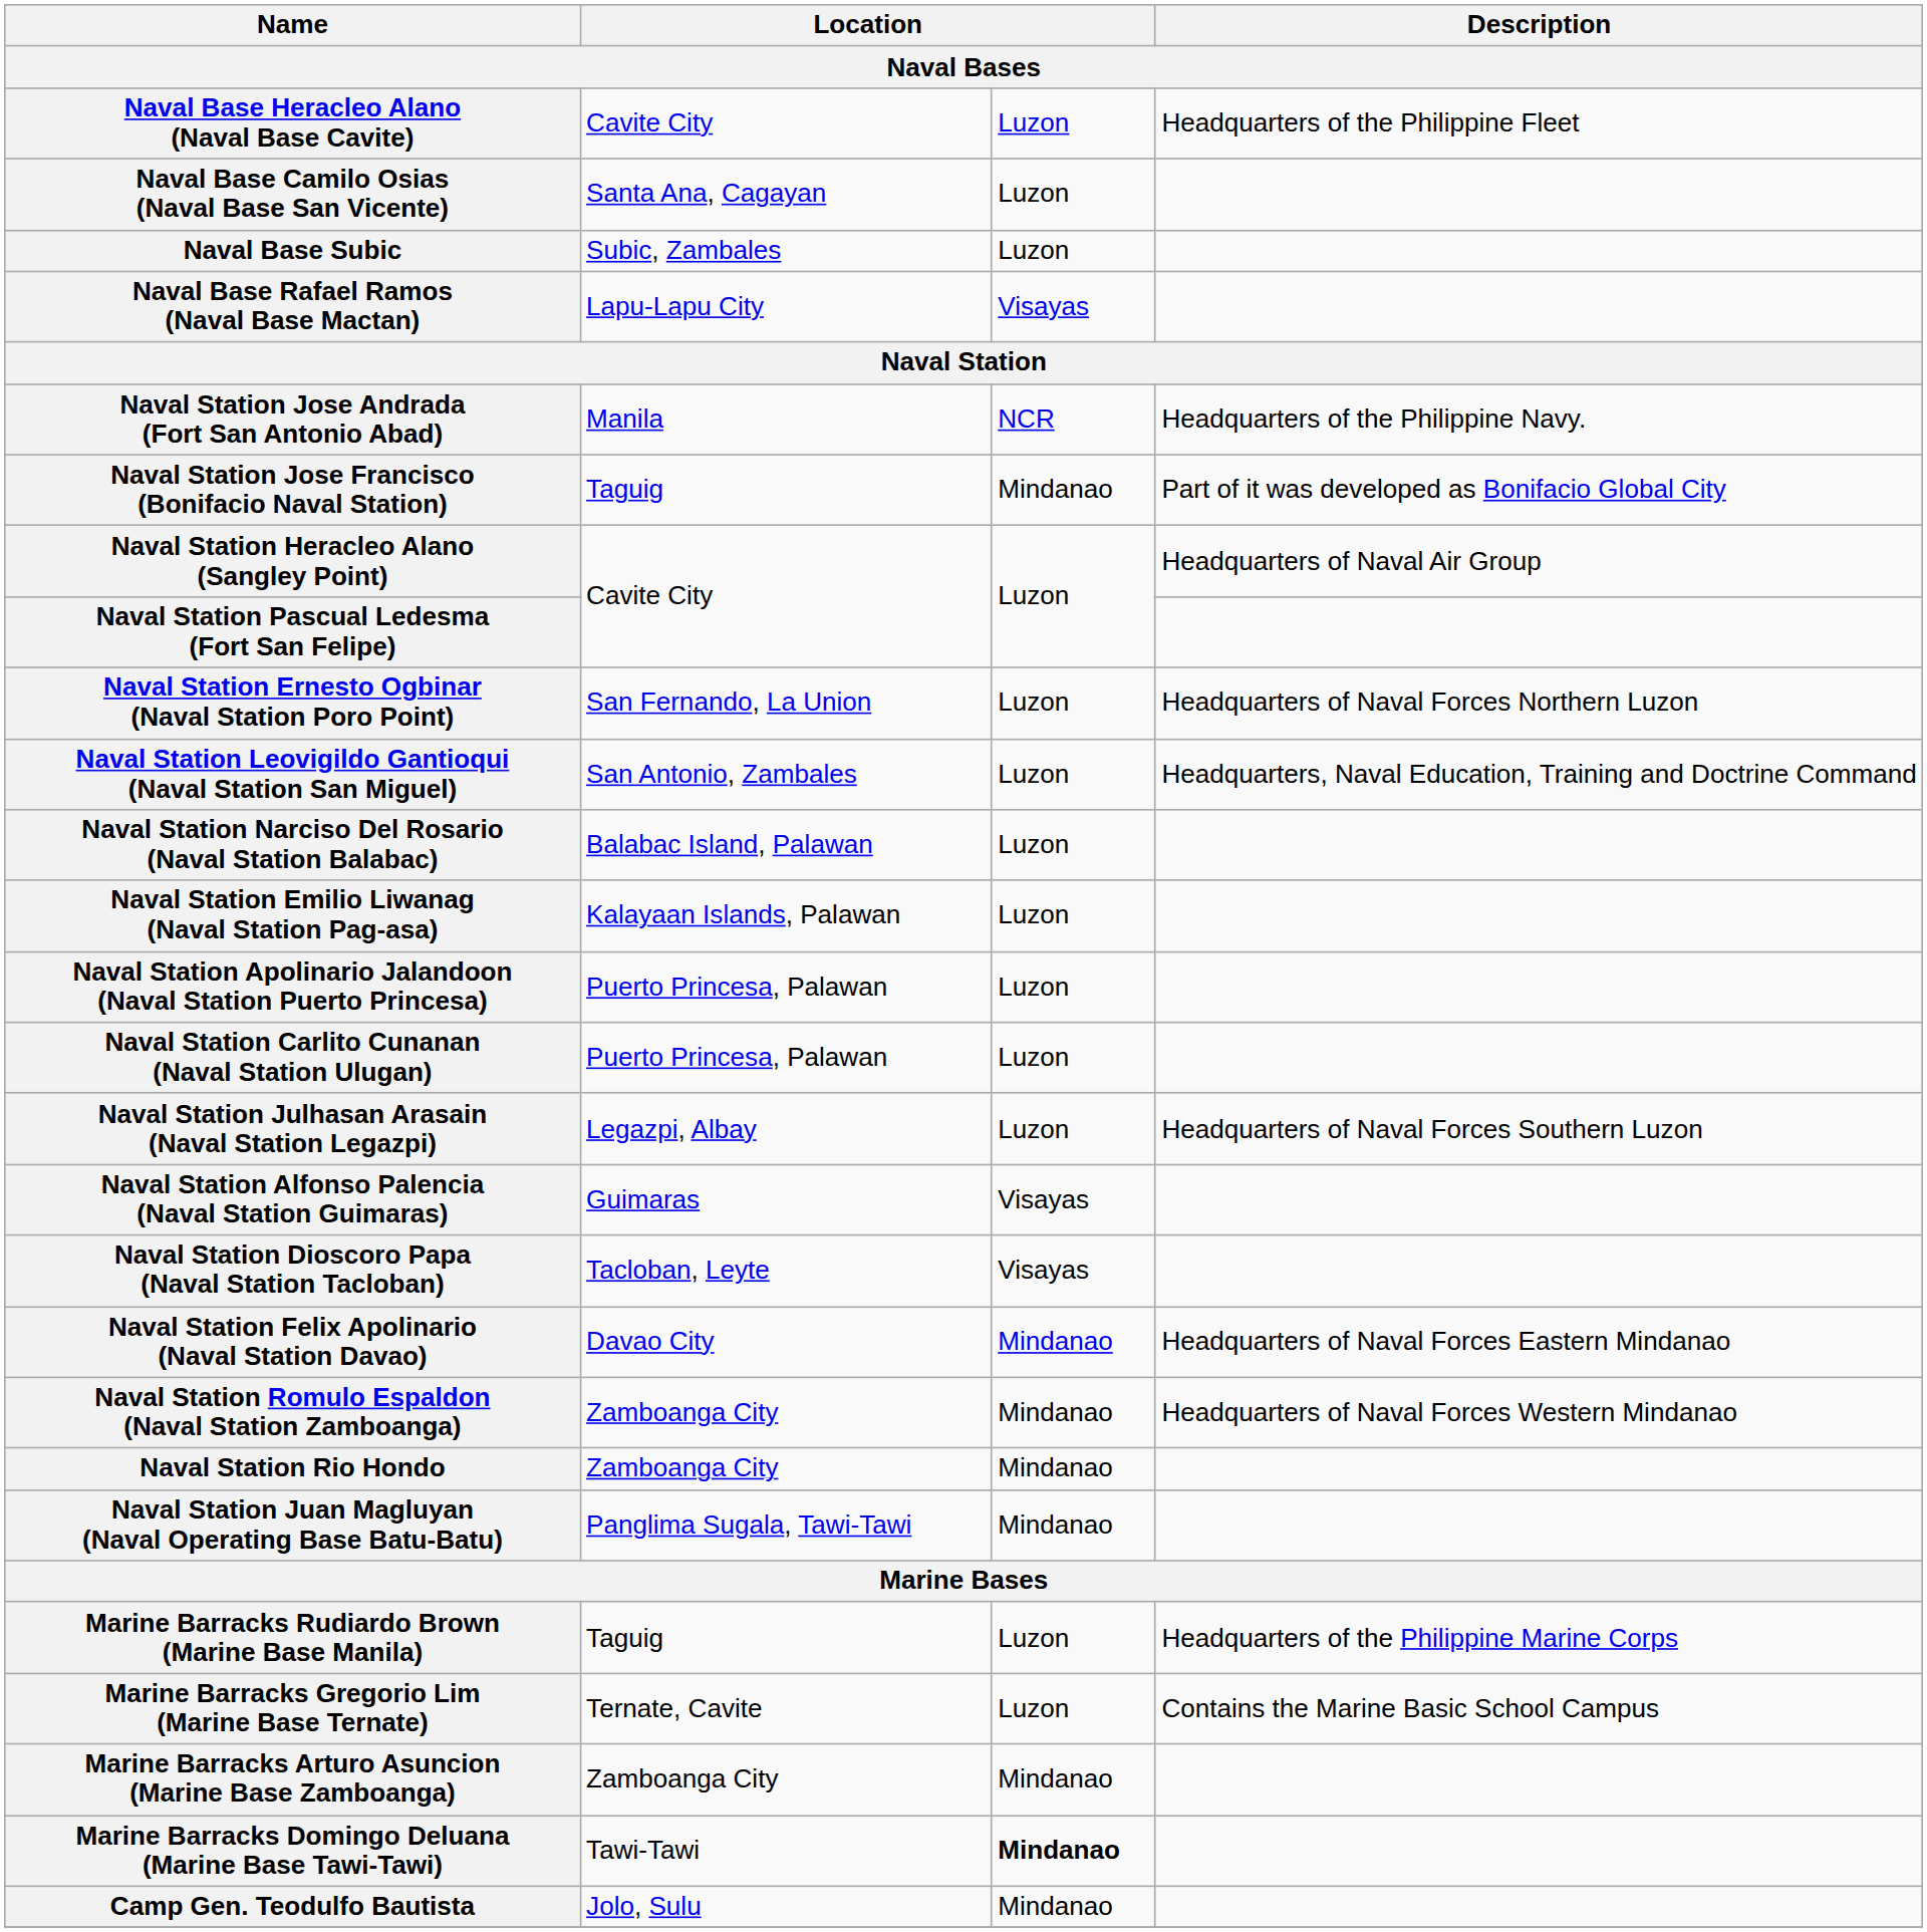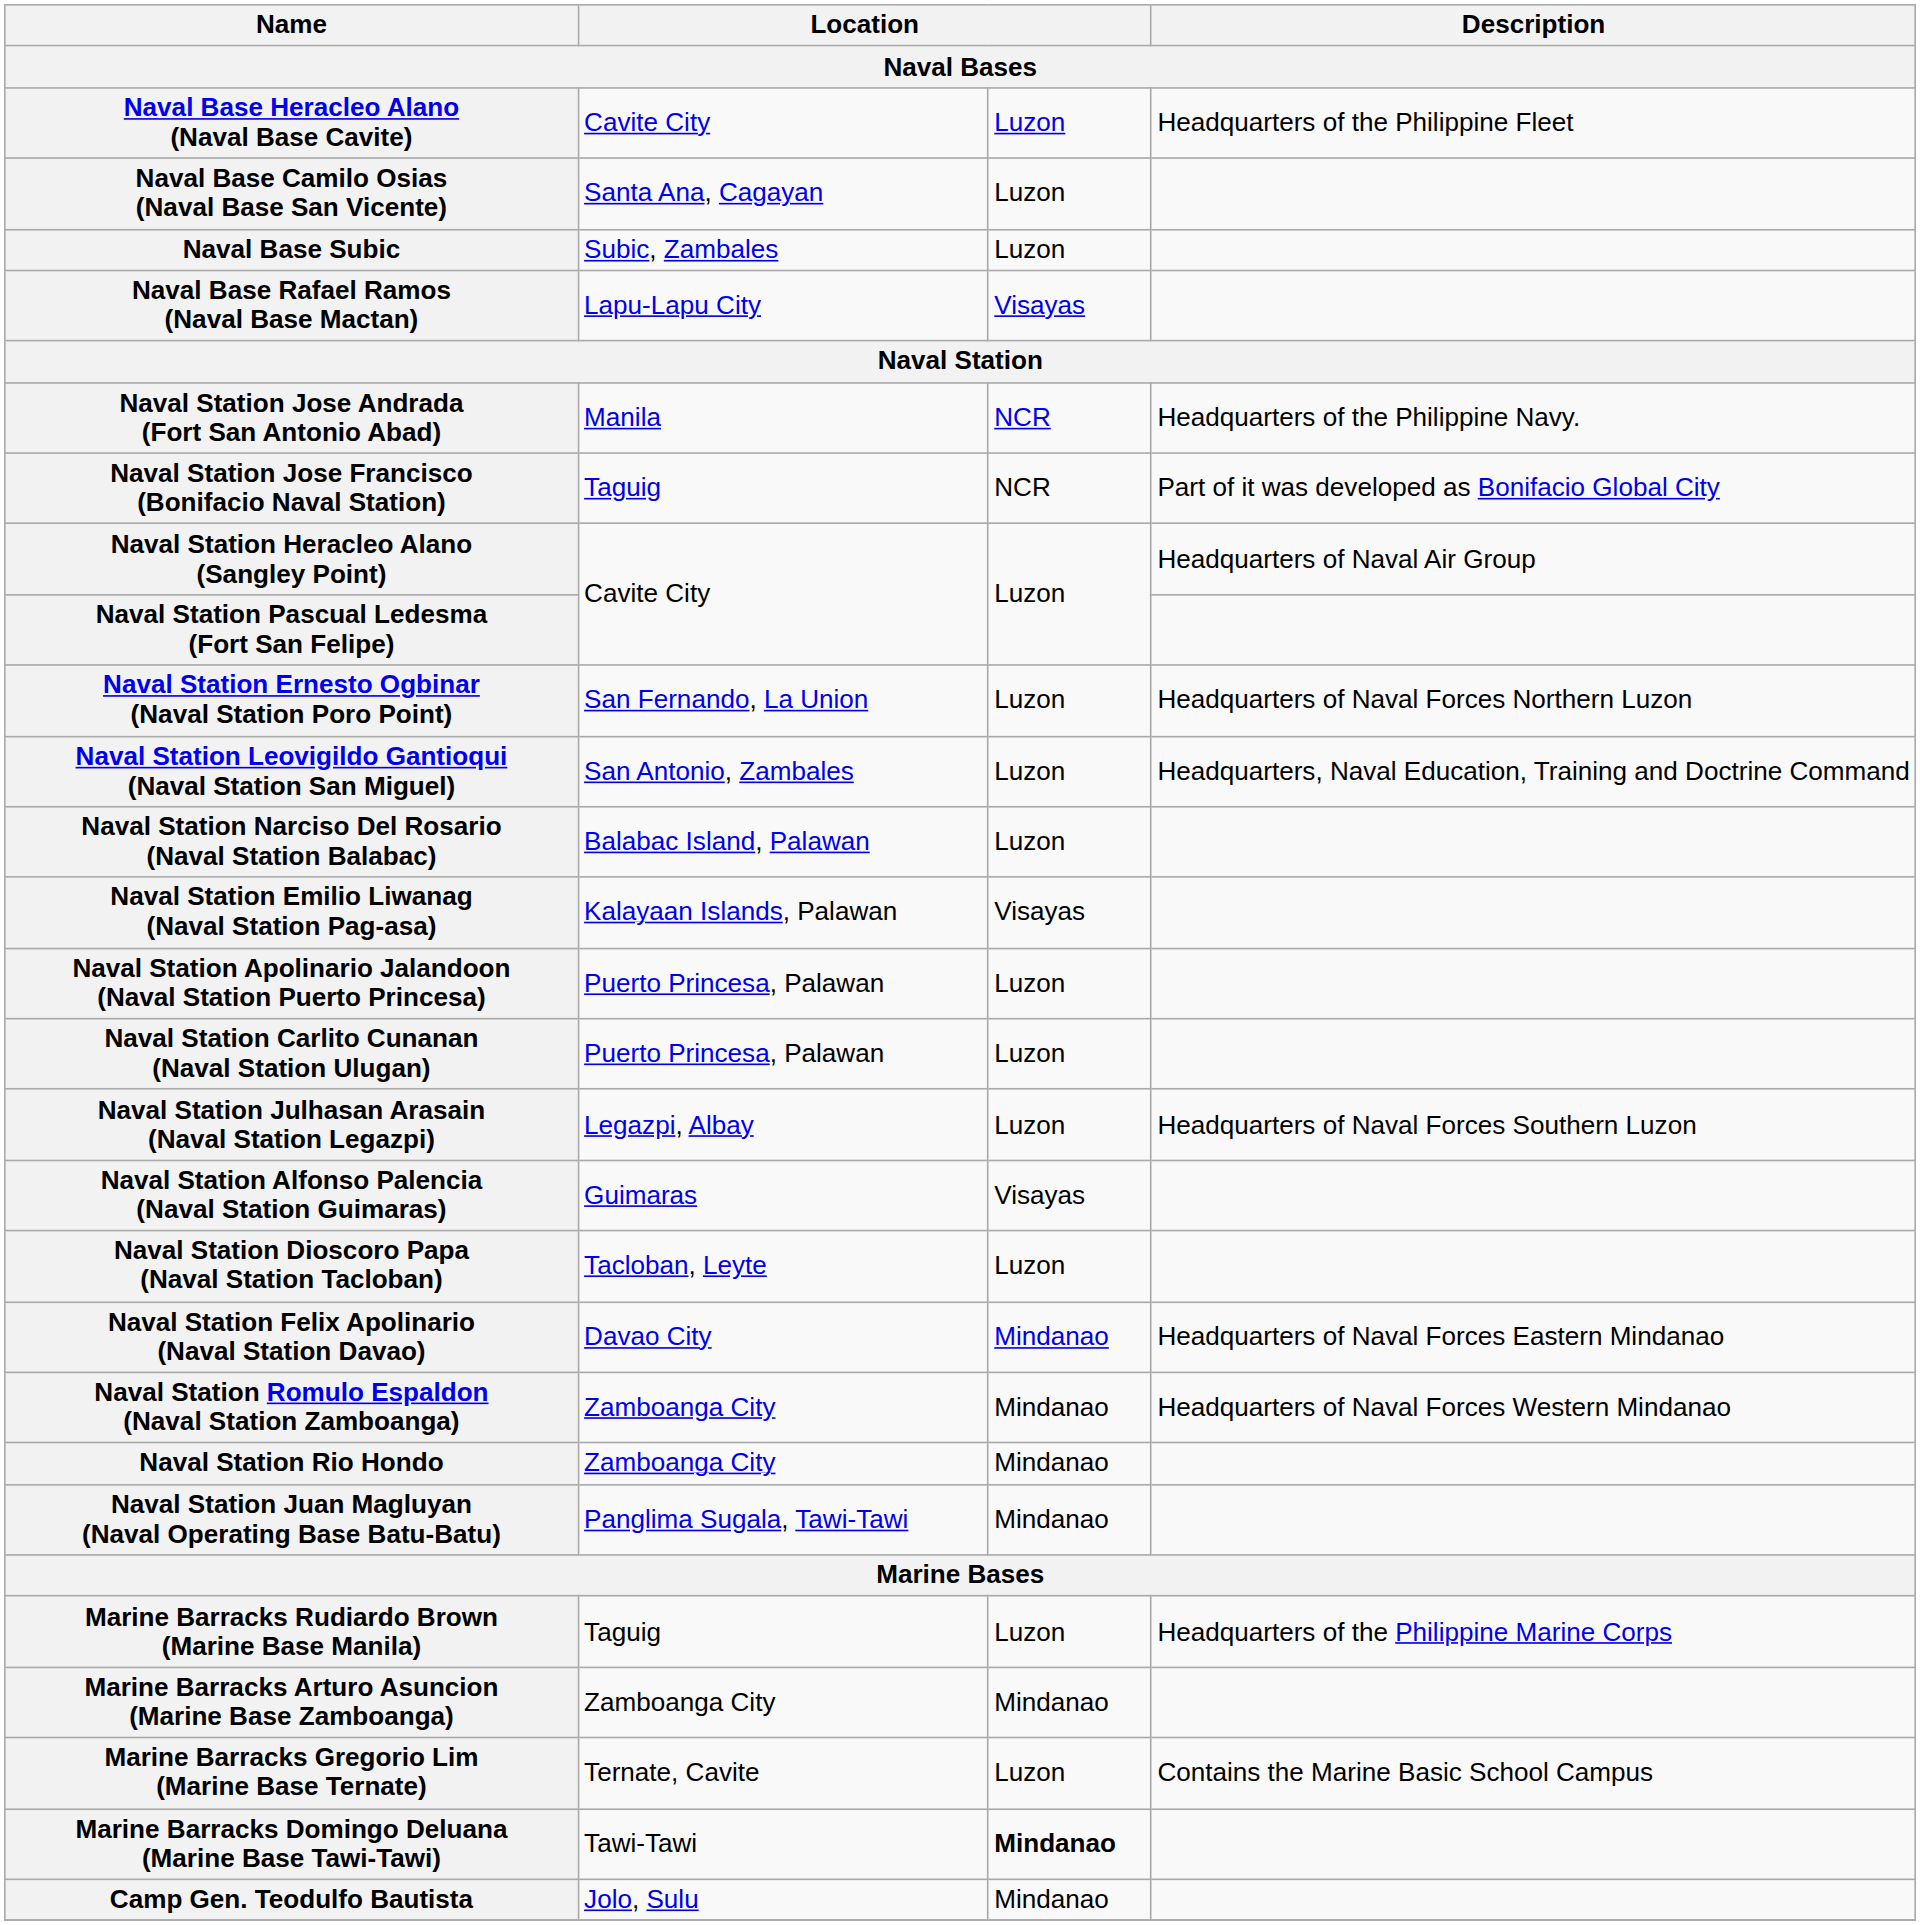Naval Station Jose Francisco (Bonifacio Naval Station) | column 3: Mindanao -> NCR
Naval Station Emilio Liwanag (Naval Station Pag-asa) | column 3: Luzon -> Visayas
Naval Station Dioscoro Papa (Naval Station Tacloban) | column 3: Visayas -> Luzon
rows swapped: Marine Barracks Gregorio Lim (Marine Base Ternate) <-> Marine Barracks Arturo Asuncion (Marine Base Zamboanga)
